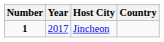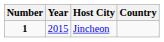Jincheon | Year: 2017 -> 2015
